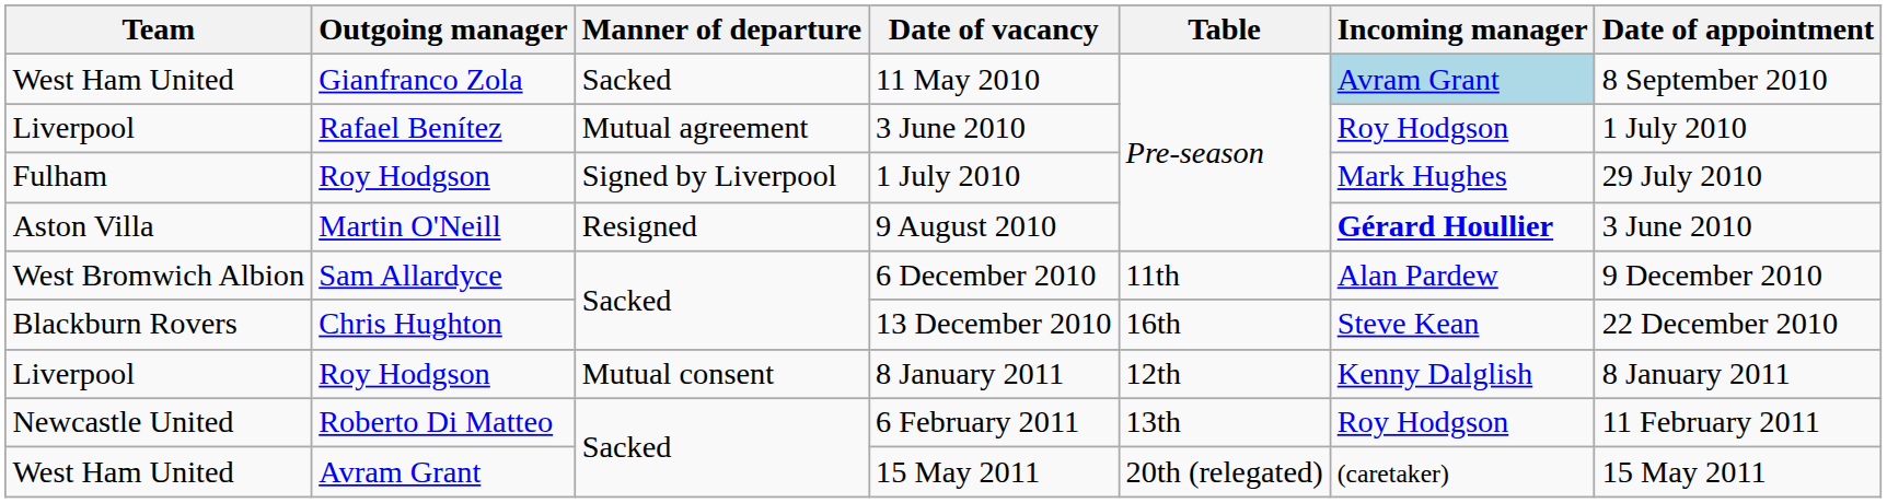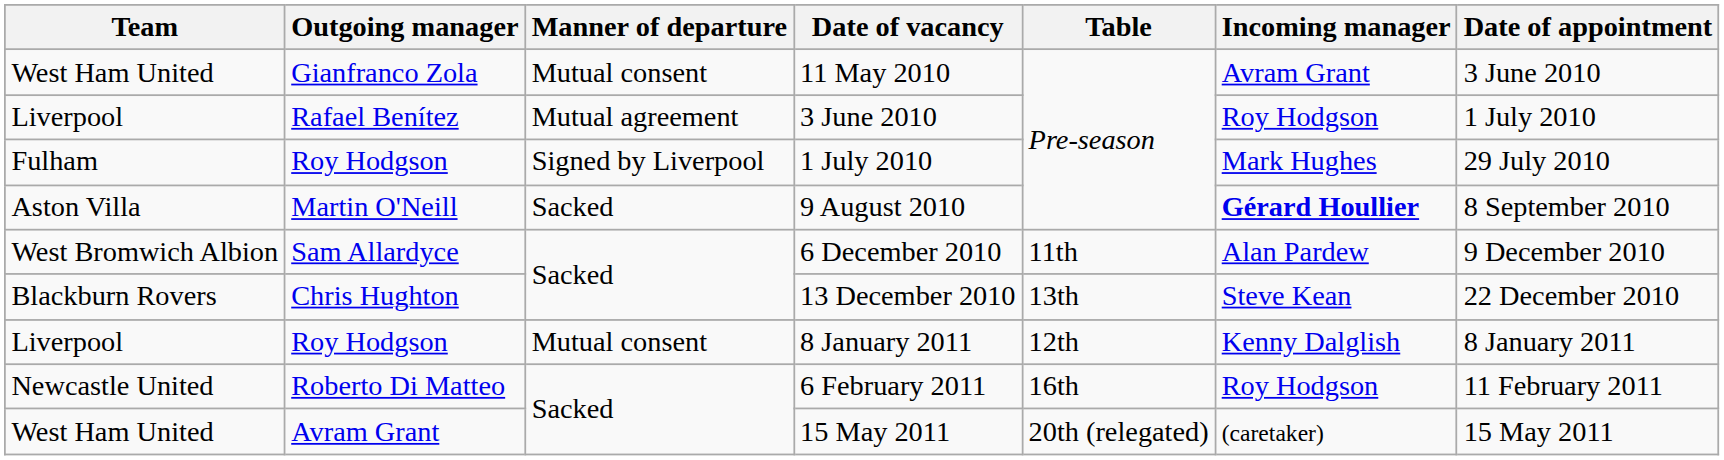11 May 2010 | Manner of departure: Sacked -> Mutual consent
11 May 2010 | Incoming manager: lightblue background -> no background
11 May 2010 | Date of appointment: 8 September 2010 -> 3 June 2010
9 August 2010 | Manner of departure: Resigned -> Sacked
9 August 2010 | Date of appointment: 3 June 2010 -> 8 September 2010
13 December 2010 | Table: 16th -> 13th
6 February 2011 | Table: 13th -> 16th
